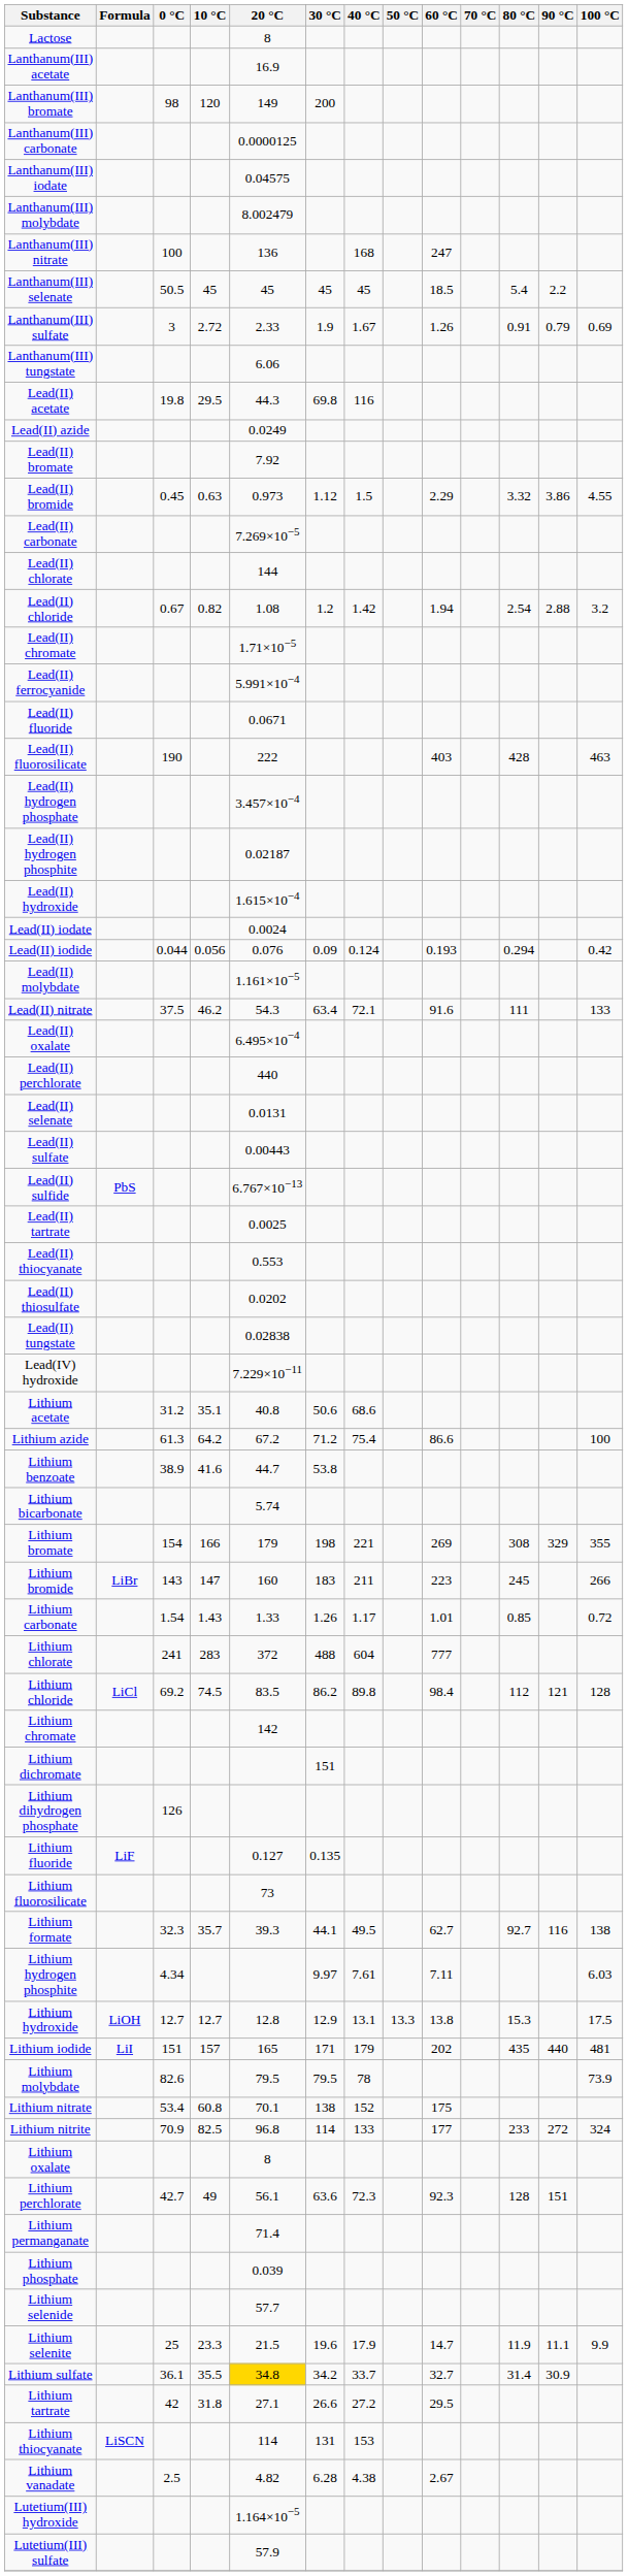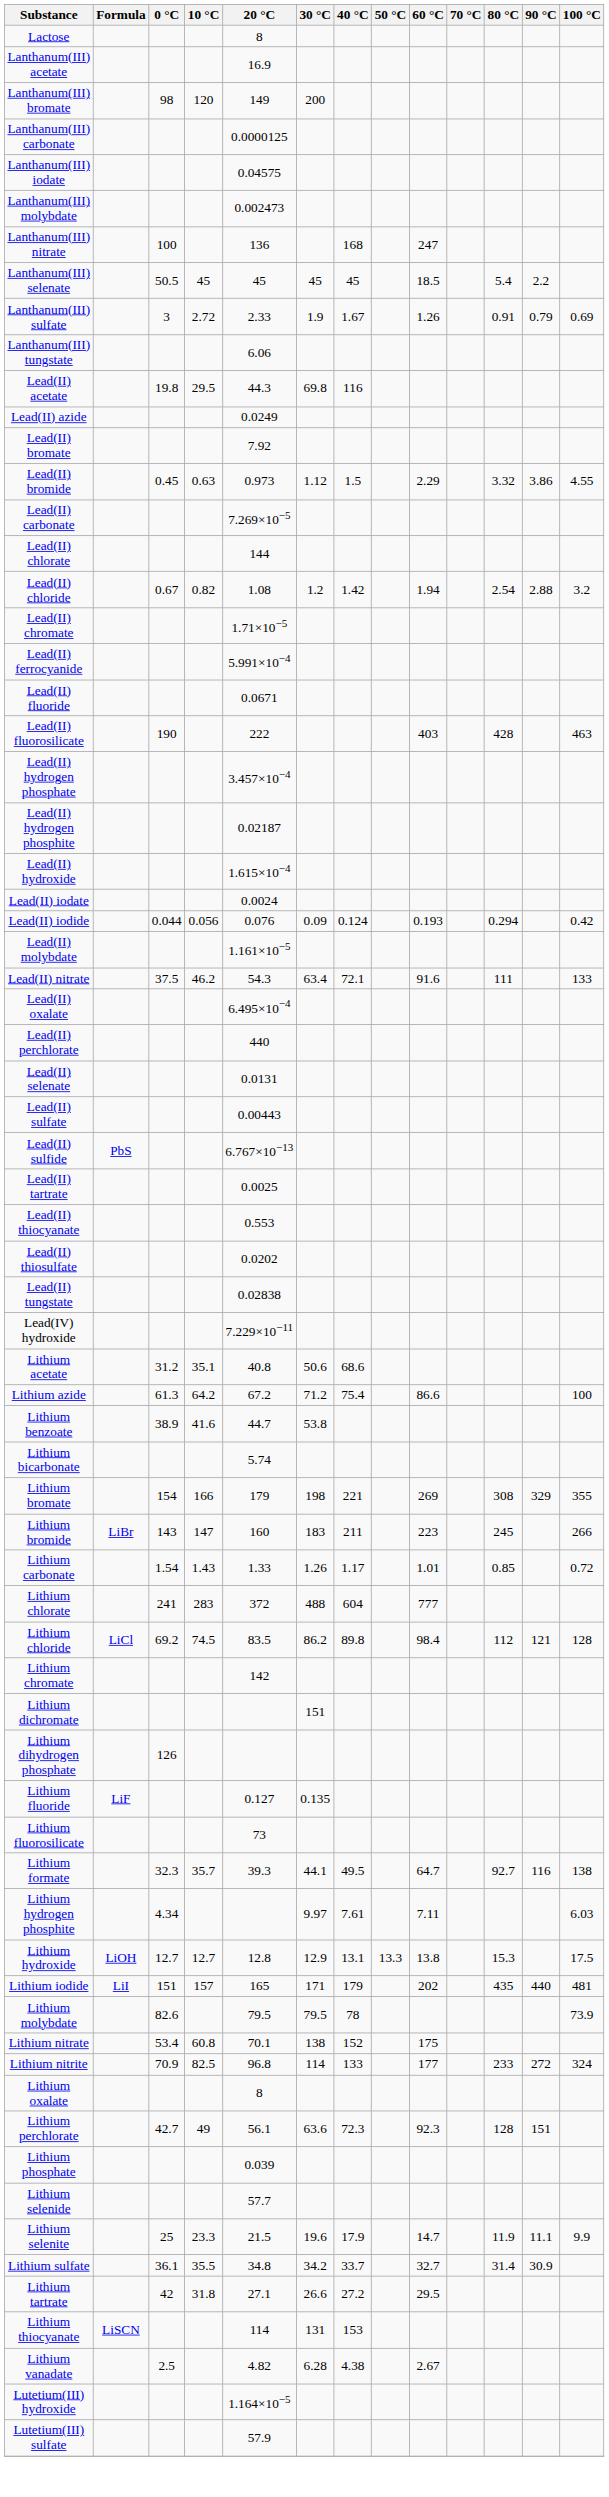Lanthanum(III) molybdate | 20 °C: 8.002479 -> 0.002473
Lithium formate | 60 °C: 62.7 -> 64.7
- row: Lithium permanganate | 71.4
Lithium sulfate | 20 °C: gold background -> no background
